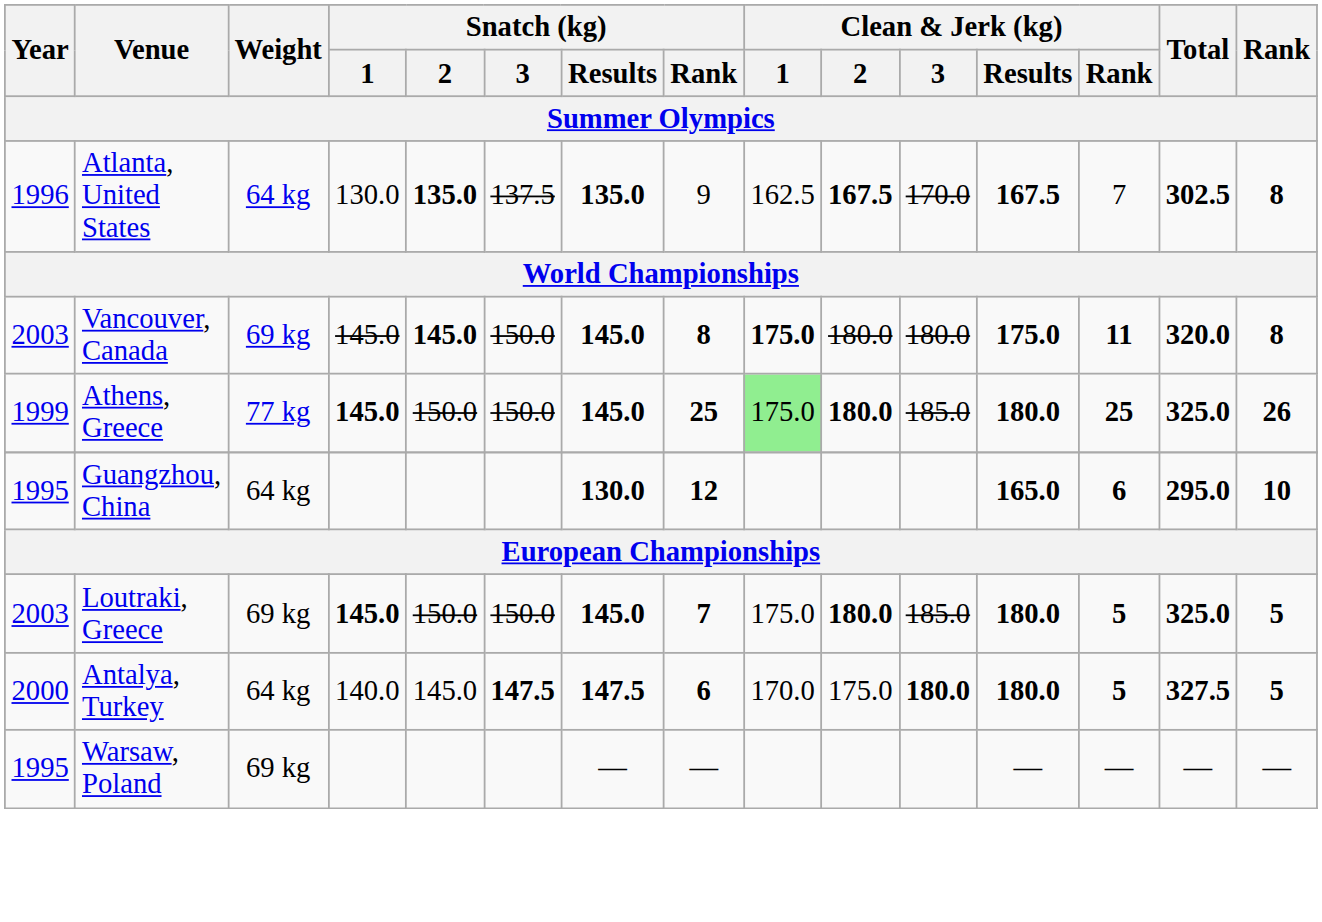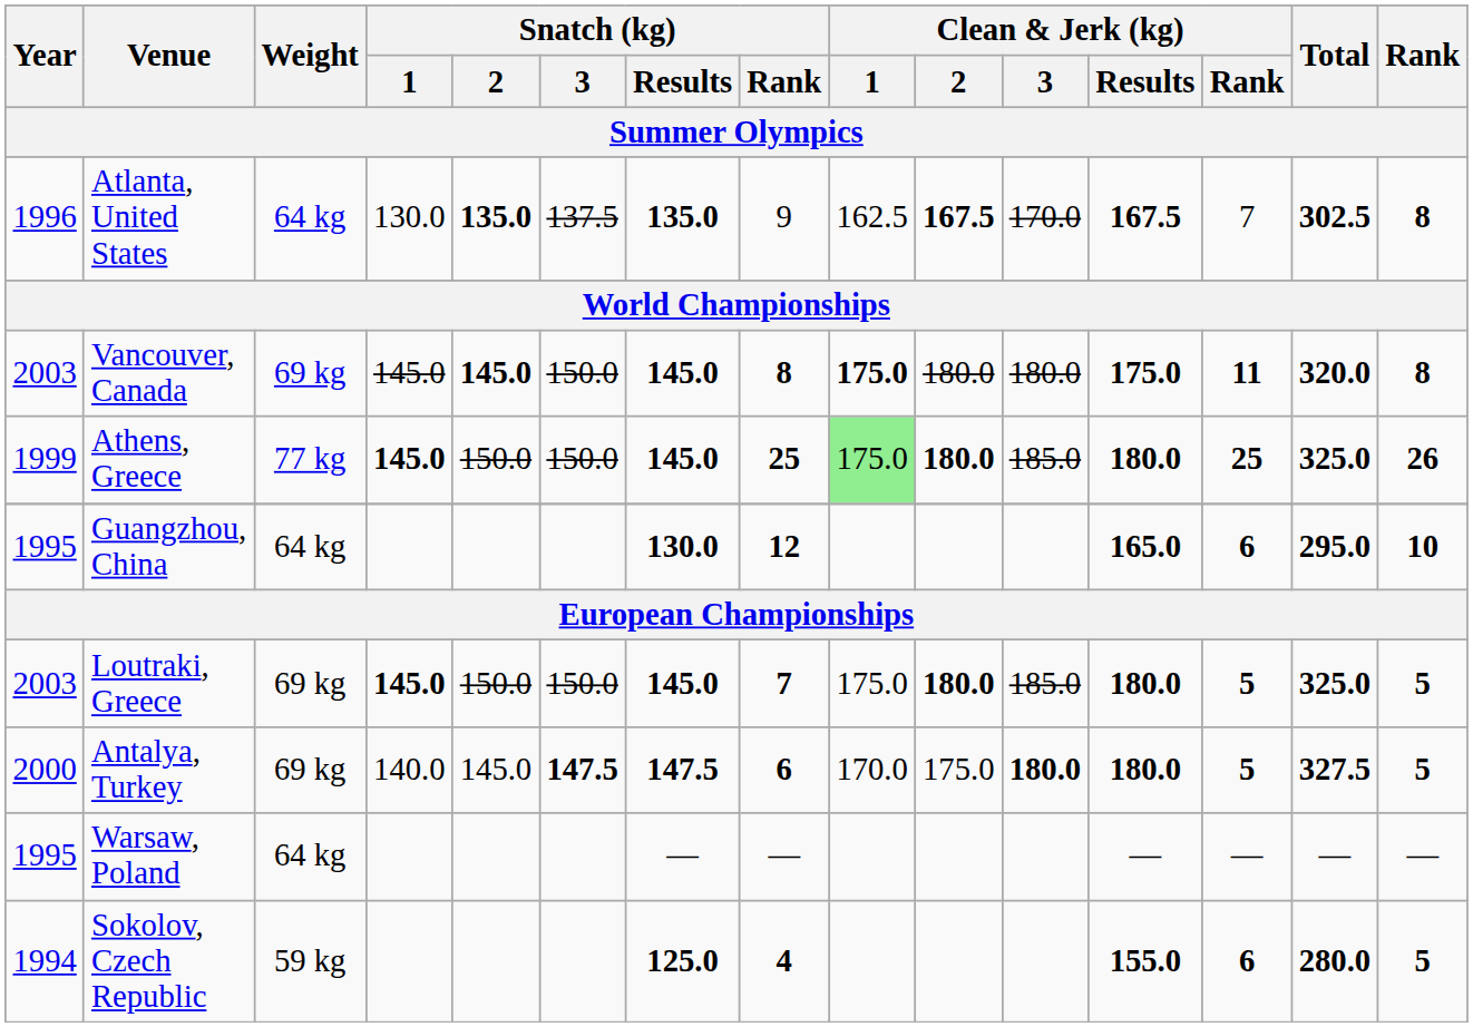Antalya, Turkey | Weight: 64 kg -> 69 kg
Warsaw, Poland | Weight: 69 kg -> 64 kg
+ row: 1994 | Sokolov, Czech Republic | 59 kg | 125.0 | 4 | 155.0 | 6 | 280.0 | 5
